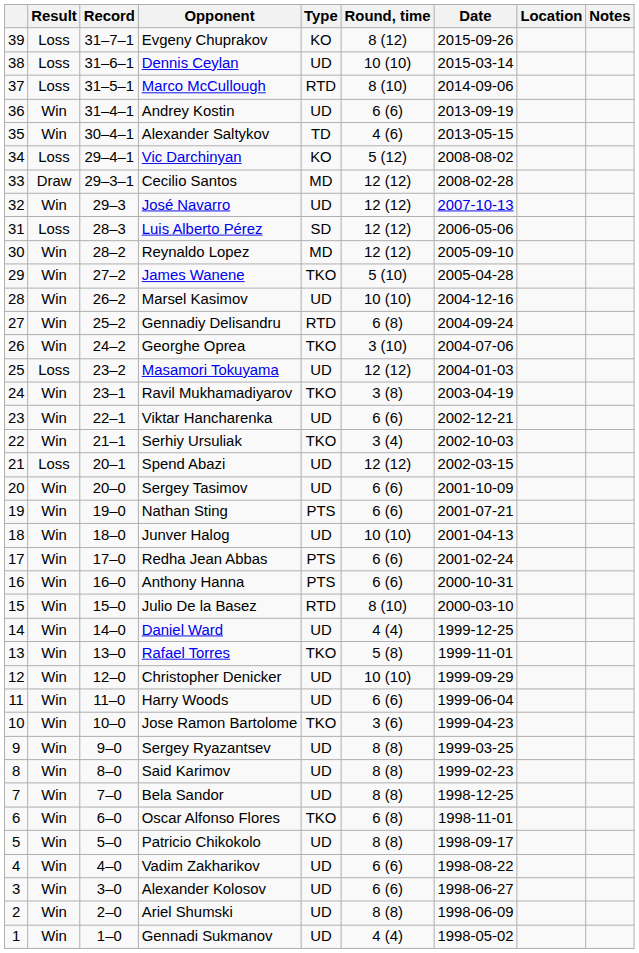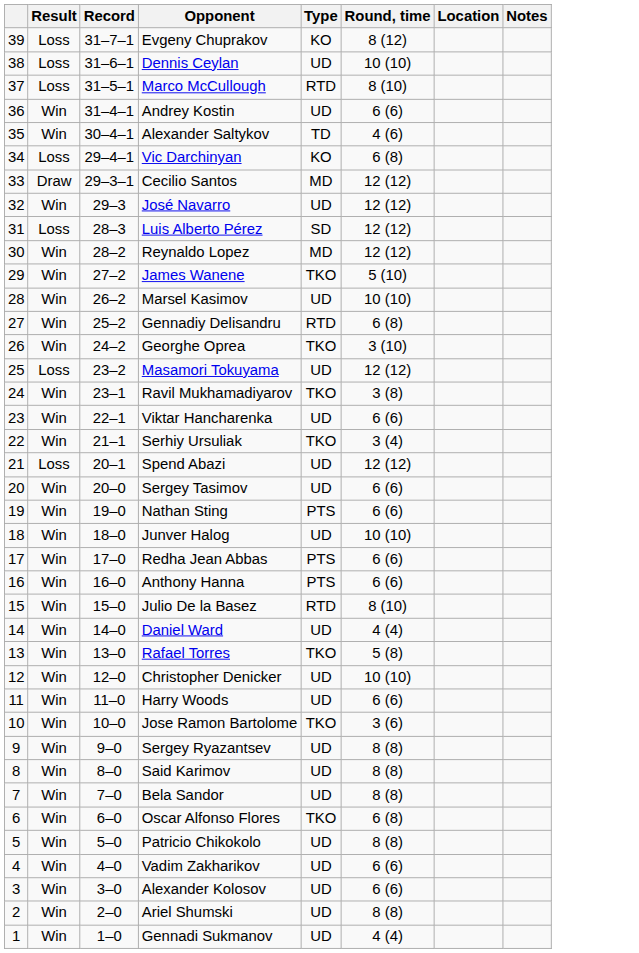- column: Date | 2015-09-26 | 2015-03-14 | 2014-09-06 | 2013-09-19 | 2013-05-15 | 2008-08-02 | 2008-02-28 | 2007-10-13 | 2006-05-06 | 2005-09-10 | 2005-04-28 | 2004-12-16 | 2004-09-24 | 2004-07-06 | 2004-01-03 | 2003-04-19 | 2002-12-21 | 2002-10-03 | 2002-03-15 | 2001-10-09 | 2001-07-21 | 2001-04-13 | 2001-02-24 | 2000-10-31 | 2000-03-10 | 1999-12-25 | 1999-11-01 | 1999-09-29 | 1999-06-04 | 1999-04-23 | 1999-03-25 | 1999-02-23 | 1998-12-25 | 1998-11-01 | 1998-09-17 | 1998-08-22 | 1998-06-27 | 1998-06-09 | 1998-05-02
Vic Darchinyan | Round, time: 5 (12) -> 6 (8)
